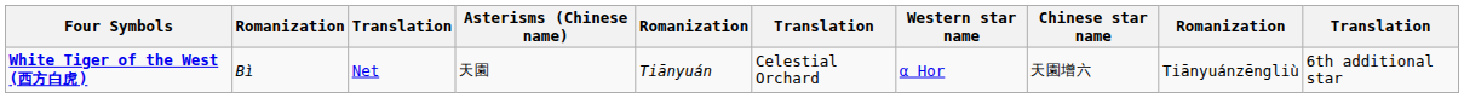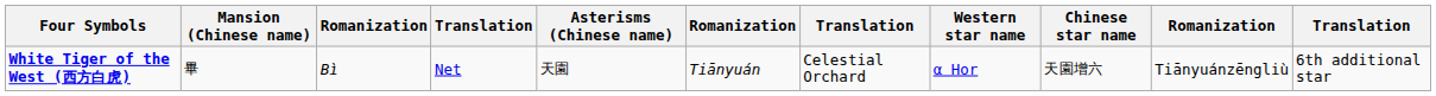+ column: Mansion (Chinese name) | 畢
